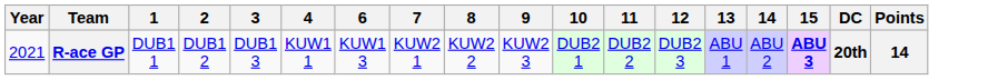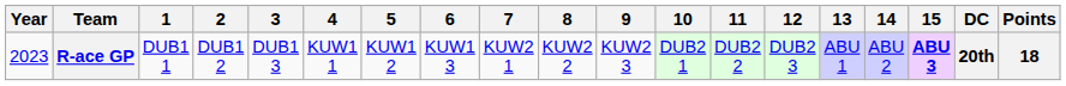+ column: 5 | KUW1 2
R-ace GP | Year: 2021 -> 2023
R-ace GP | Points: 14 -> 18
